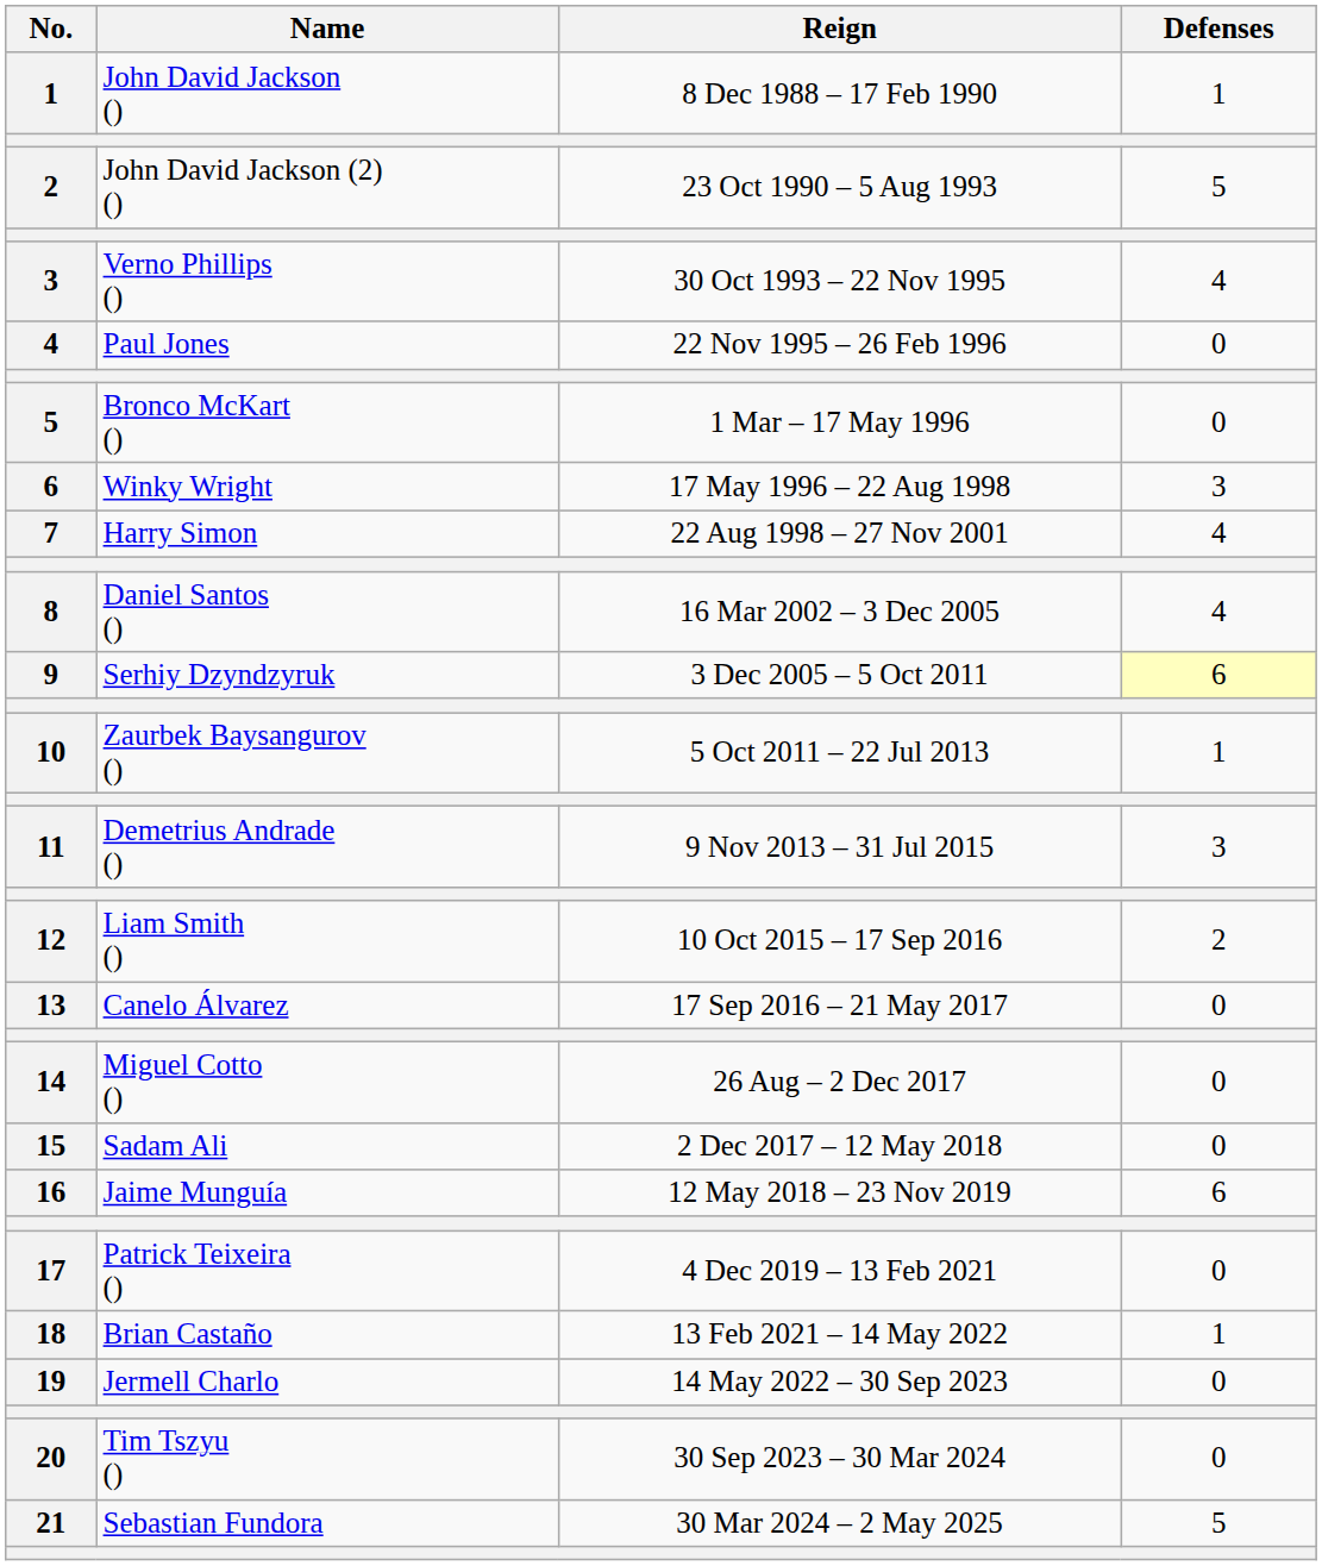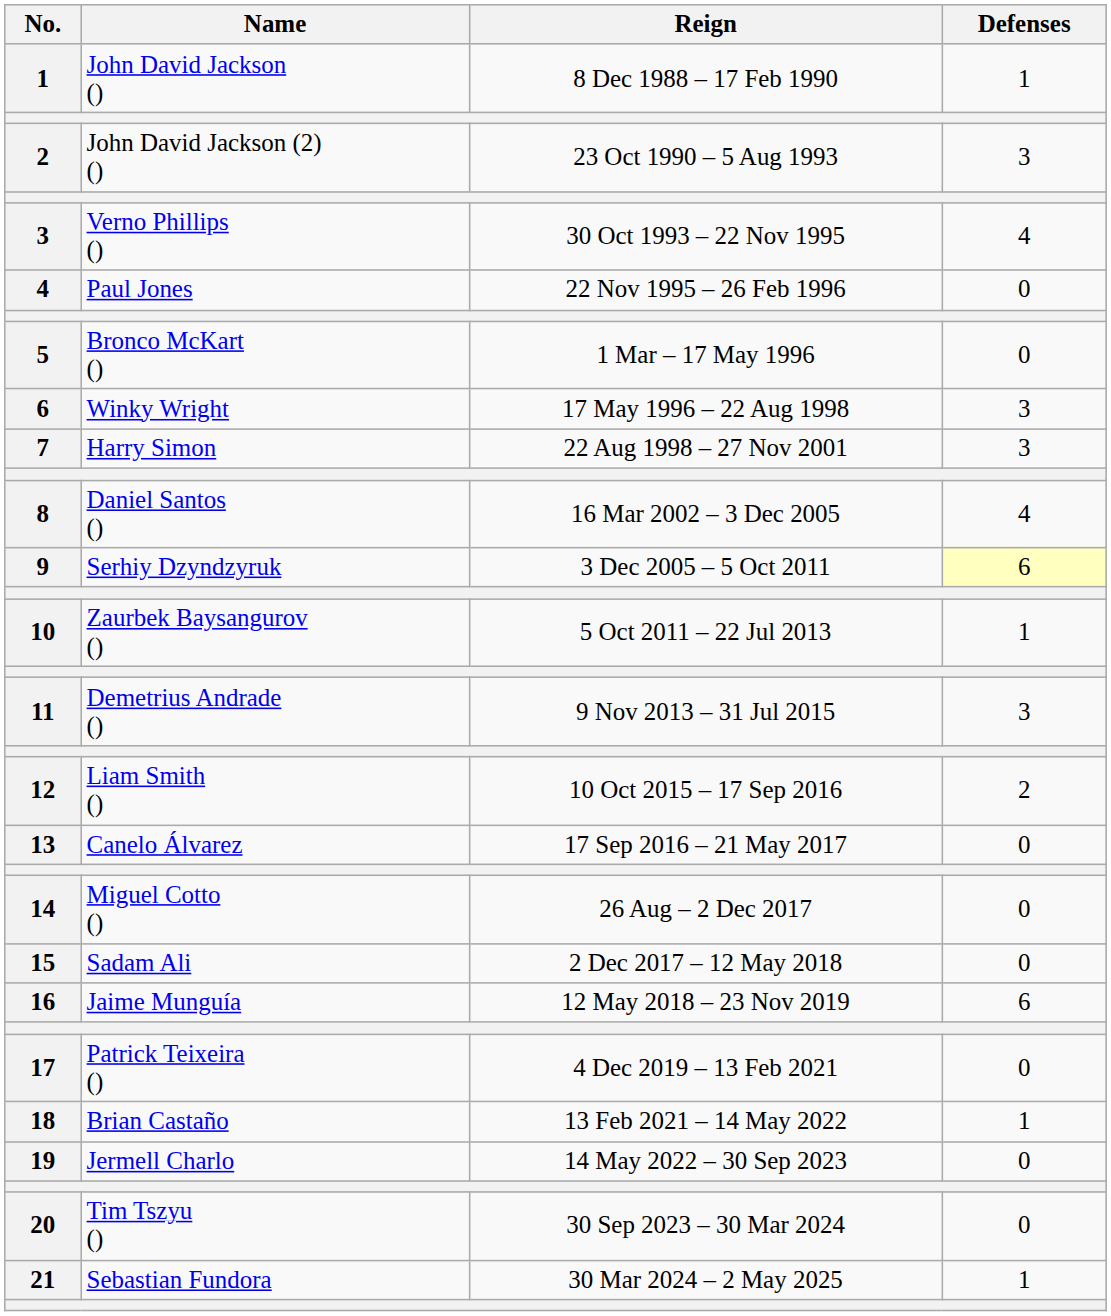John David Jackson (2) () | Defenses: 5 -> 3
Harry Simon | Defenses: 4 -> 3
Sebastian Fundora | Defenses: 5 -> 1
